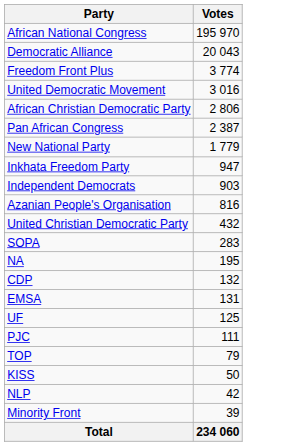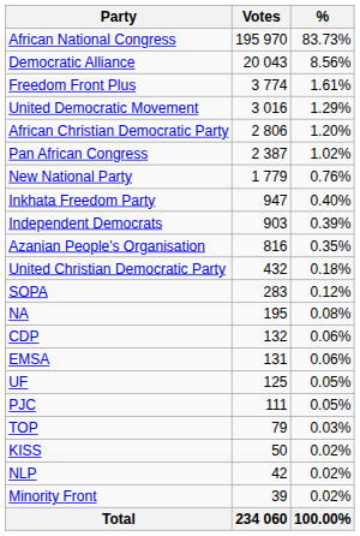+ column: % | 83.73% | 8.56% | 1.61% | 1.29% | 1.20% | 1.02% | 0.76% | 0.40% | 0.39% | 0.35% | 0.18% | 0.12% | 0.08% | 0.06% | 0.06% | 0.05% | 0.05% | 0.03% | 0.02% | 0.02% | 0.02% | 100.00%
